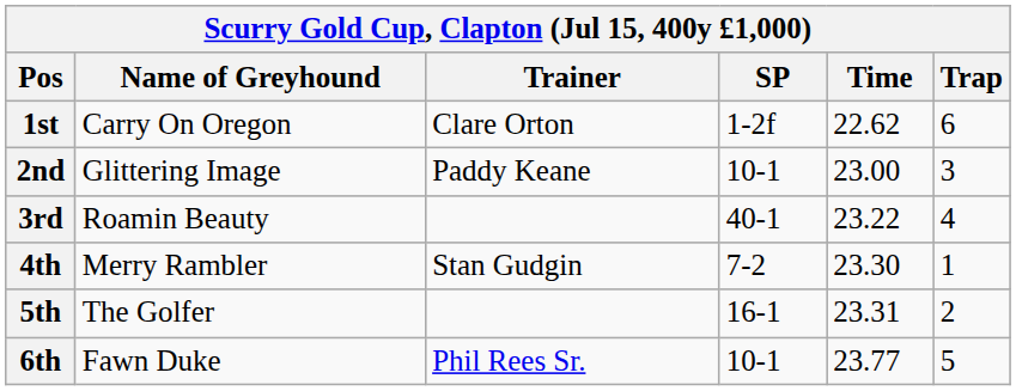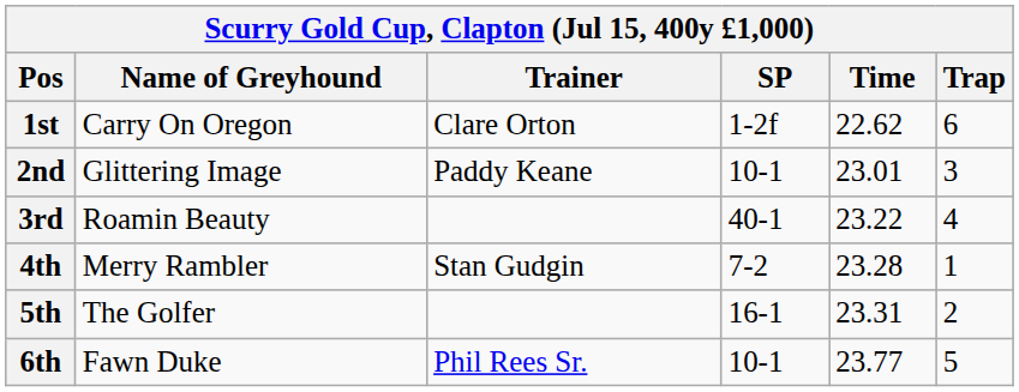2nd | Time: 23.00 -> 23.01
4th | Time: 23.30 -> 23.28
